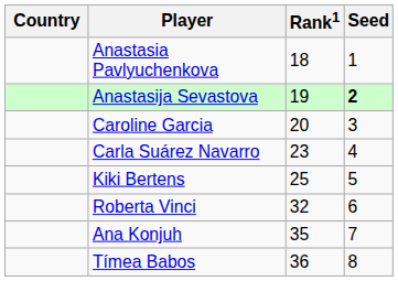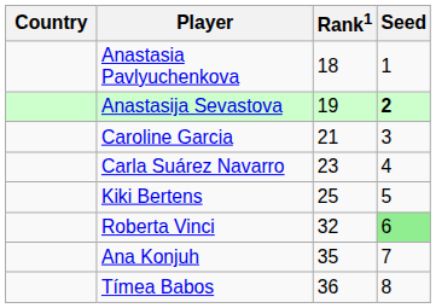Caroline Garcia | Rank1: 20 -> 21
Roberta Vinci | Seed: no background -> lightgreen background
